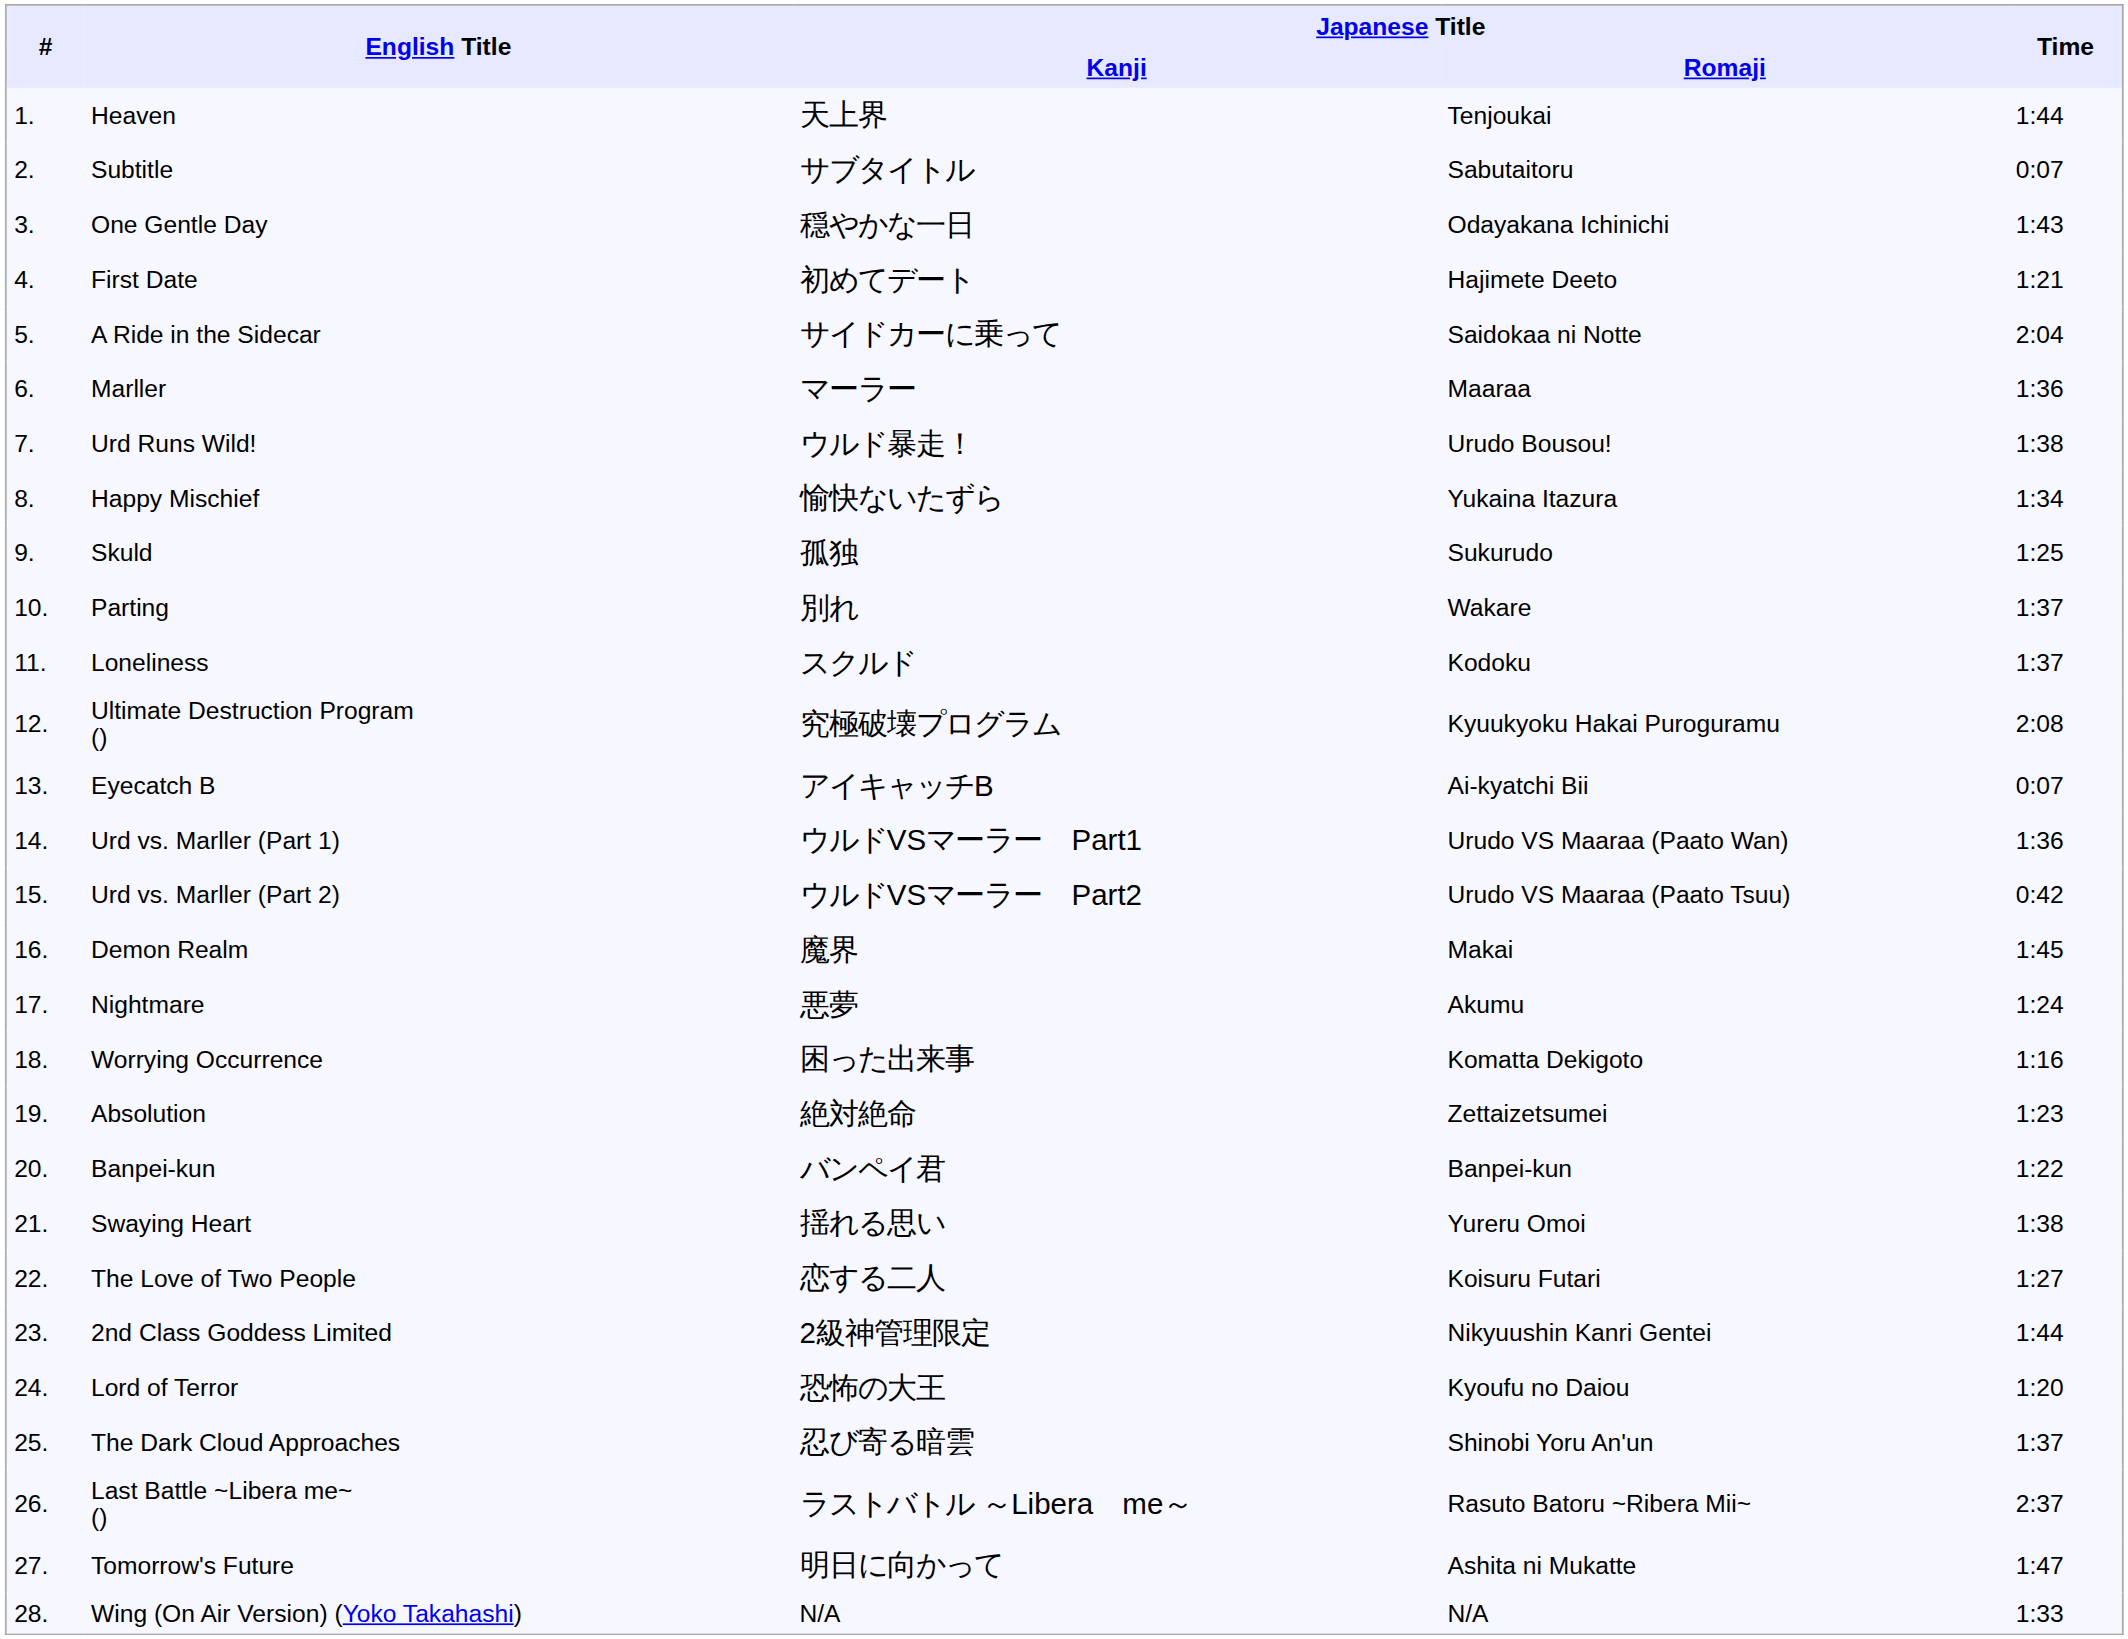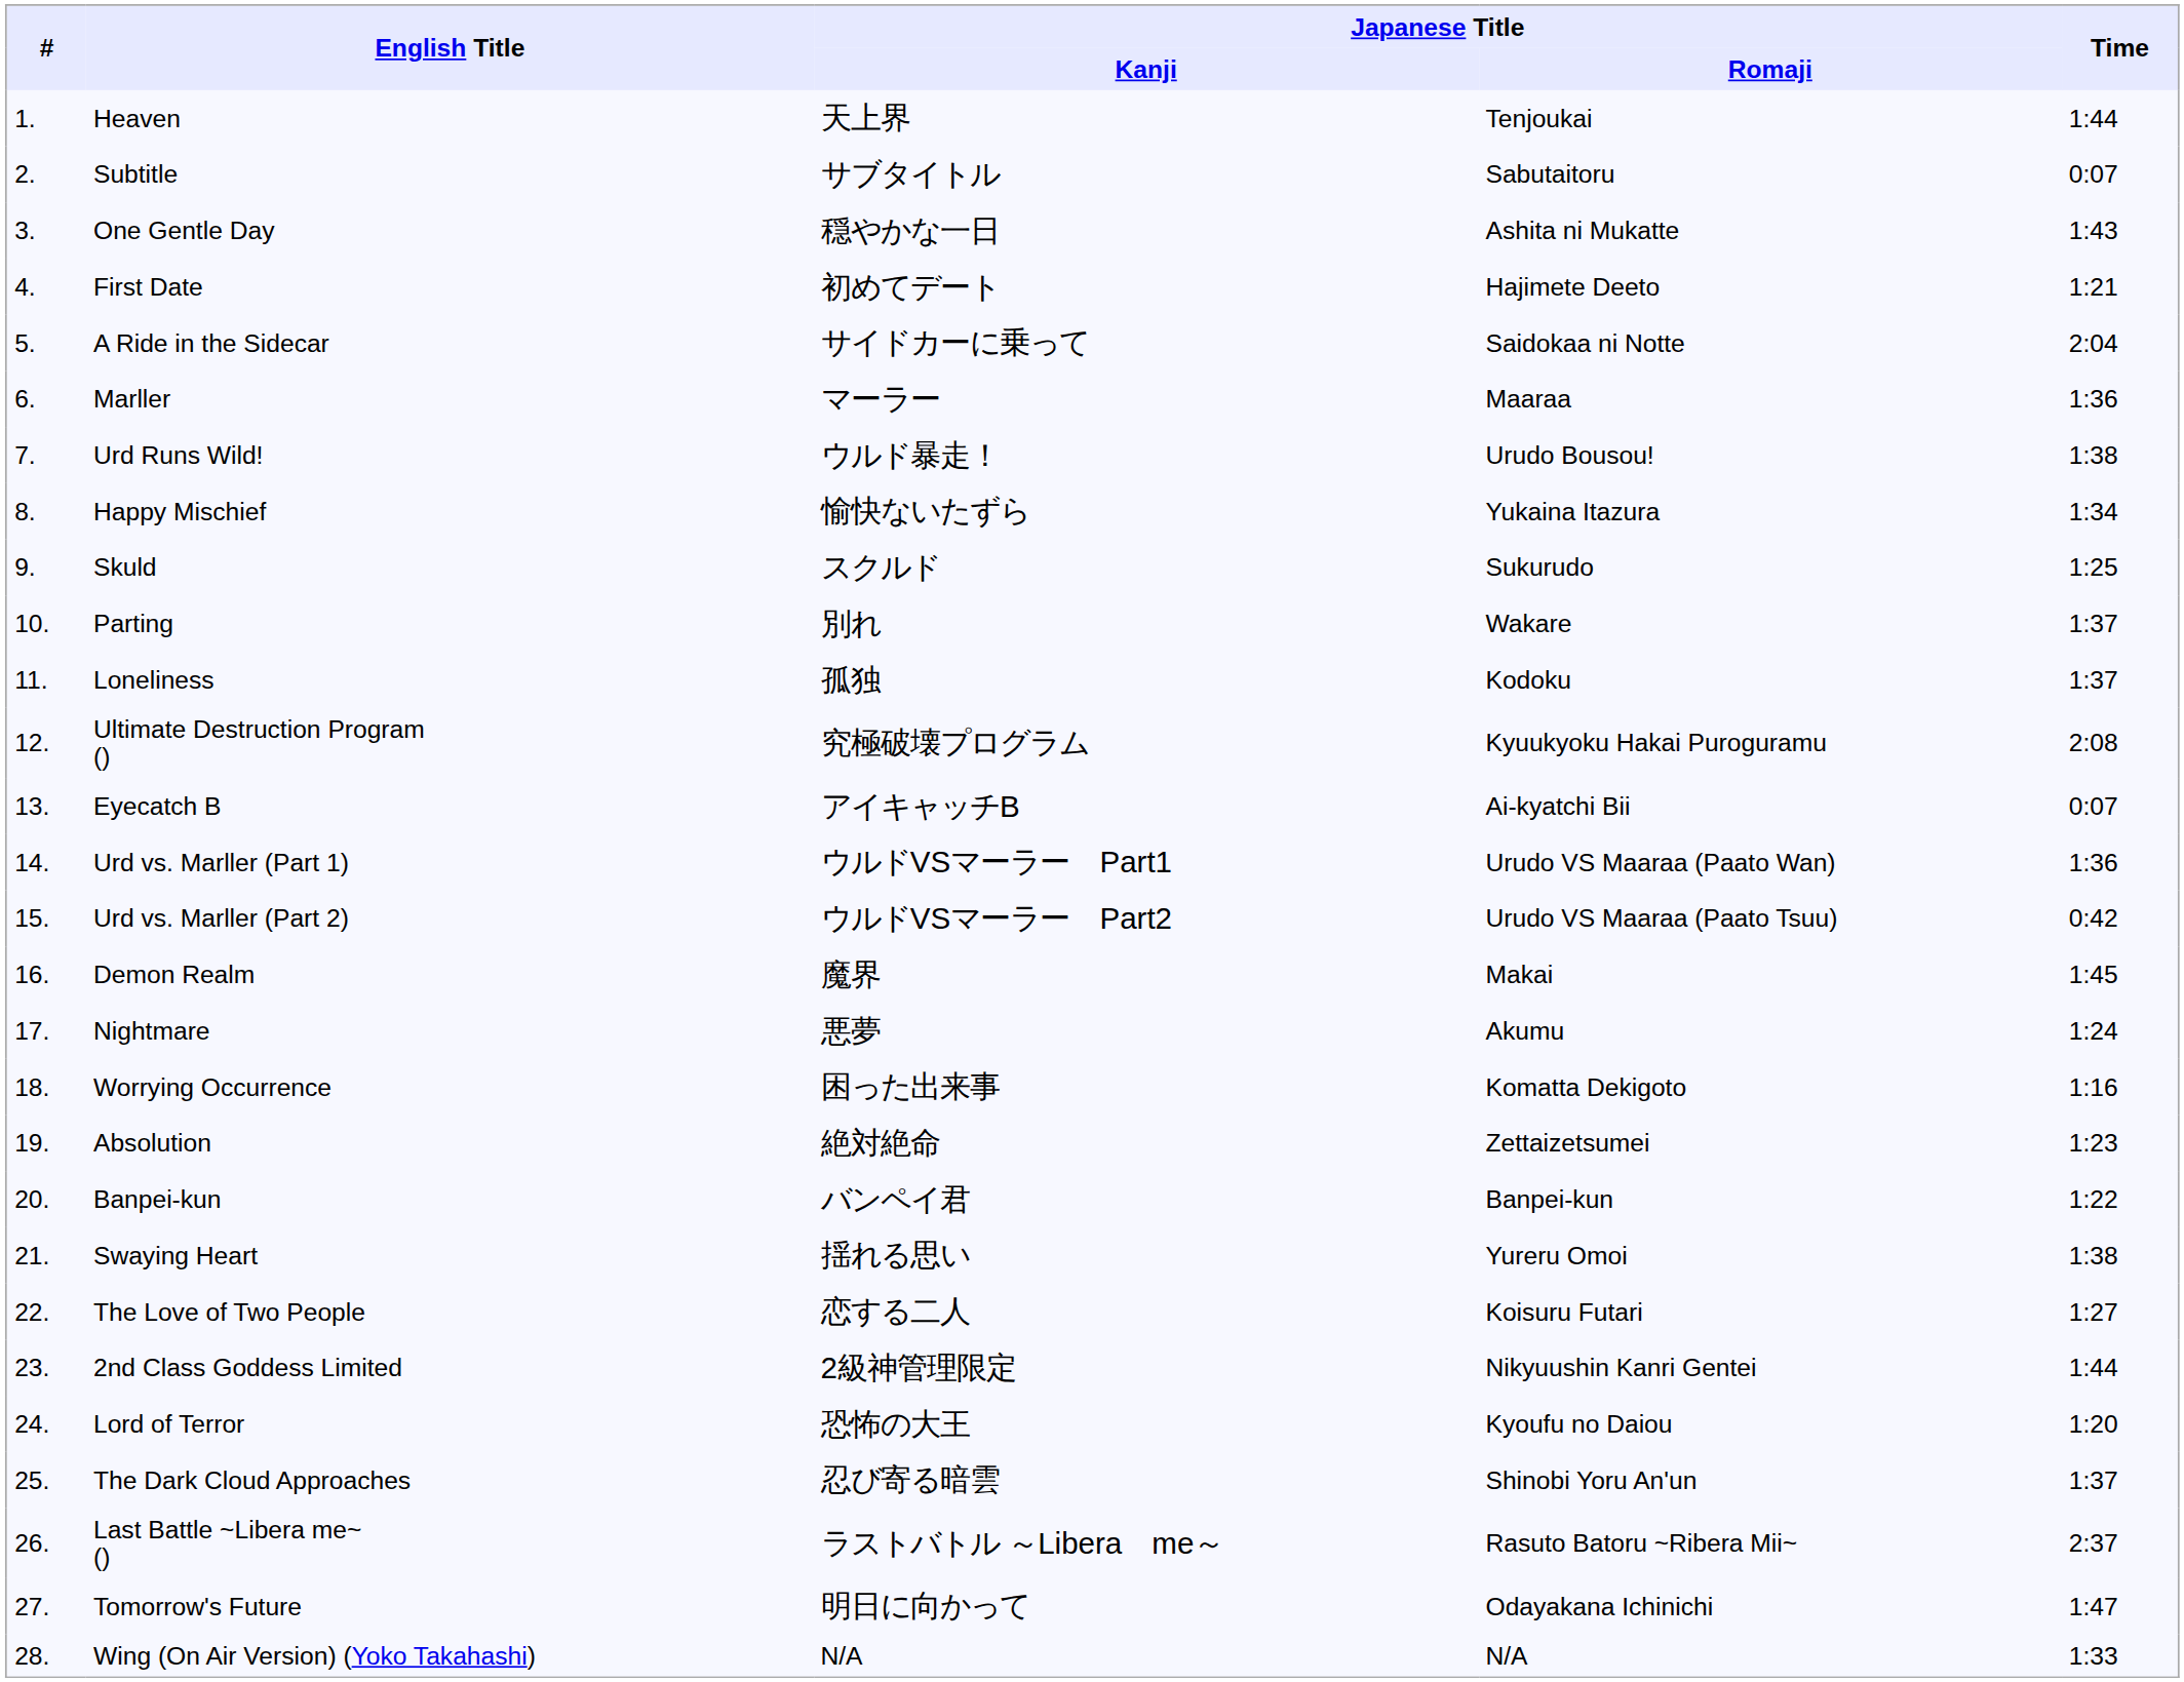One Gentle Day | Japanese Title / Romaji: Odayakana Ichinichi -> Ashita ni Mukatte
Skuld | Japanese Title / Kanji: 孤独 -> スクルド
Loneliness | Japanese Title / Kanji: スクルド -> 孤独
Tomorrow's Future | Japanese Title / Romaji: Ashita ni Mukatte -> Odayakana Ichinichi
